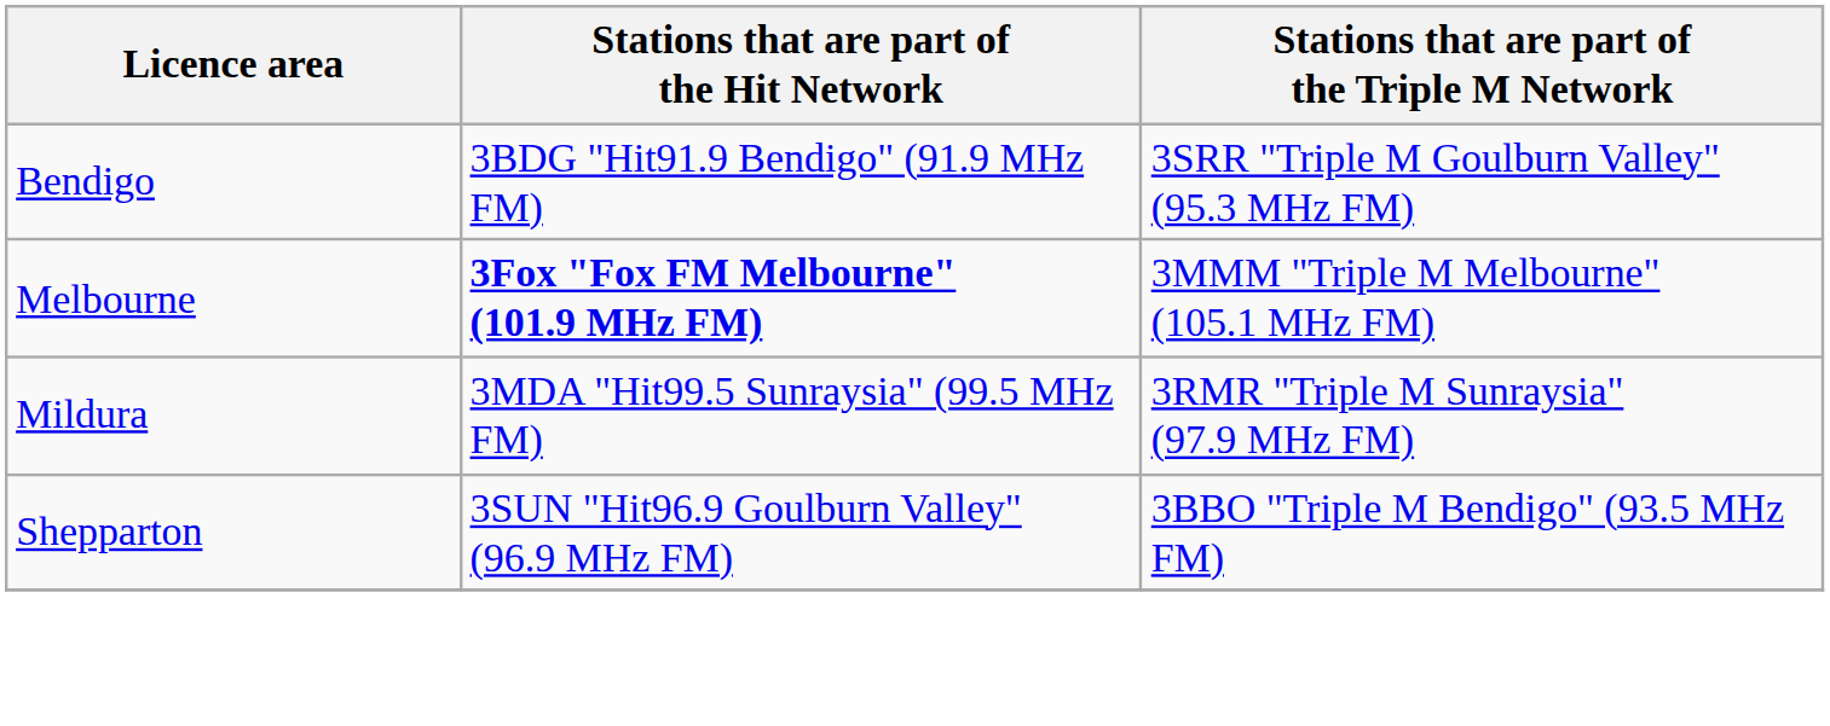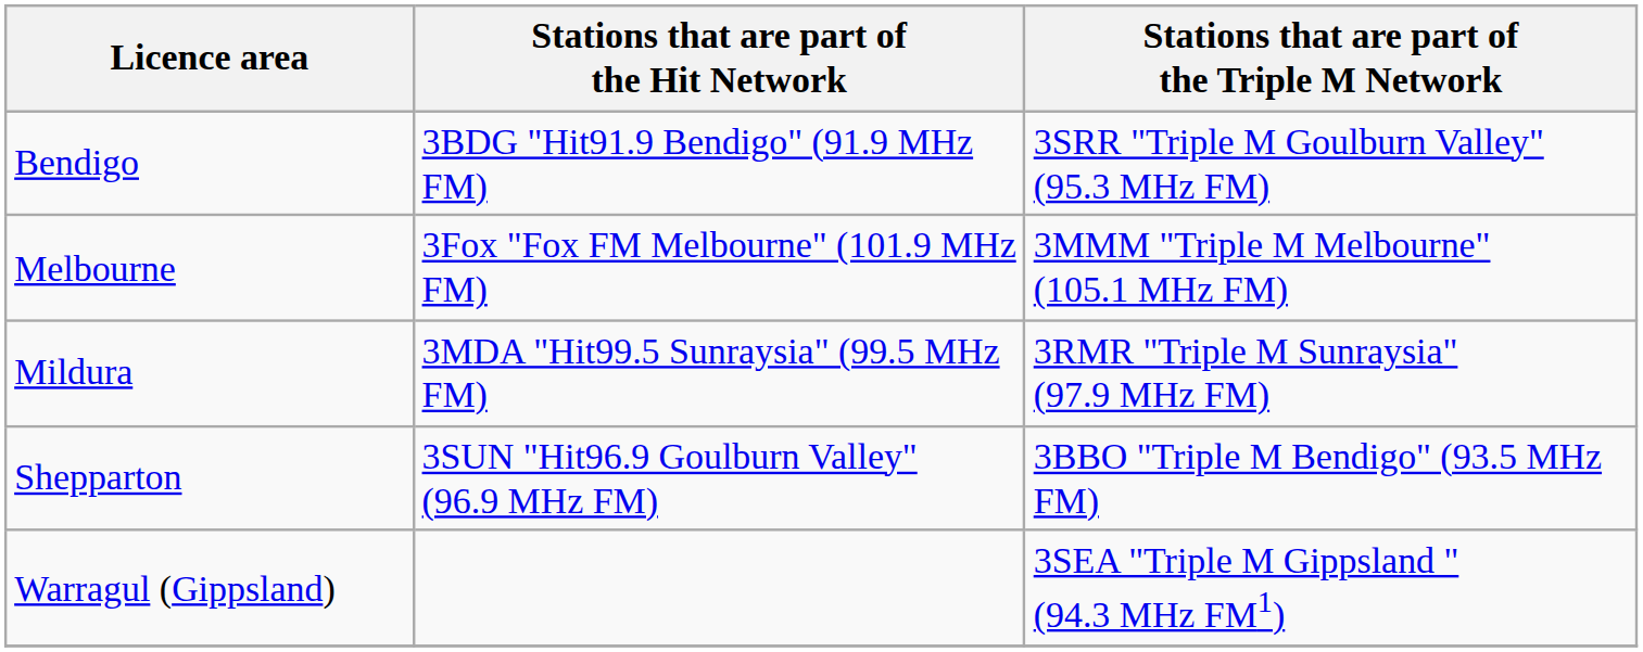Melbourne | Stations that are part of the Hit Network: bold -> normal
+ row: Warragul (Gippsland) | 3SEA "Triple M Gippsland " (94.3 MHz FM1)
